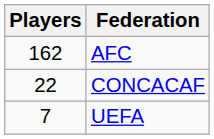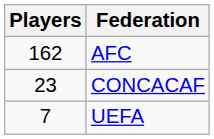CONCACAF | Players: 22 -> 23
